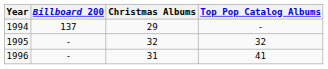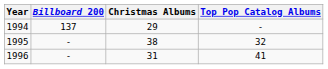1995 | Christmas Albums: 32 -> 38
